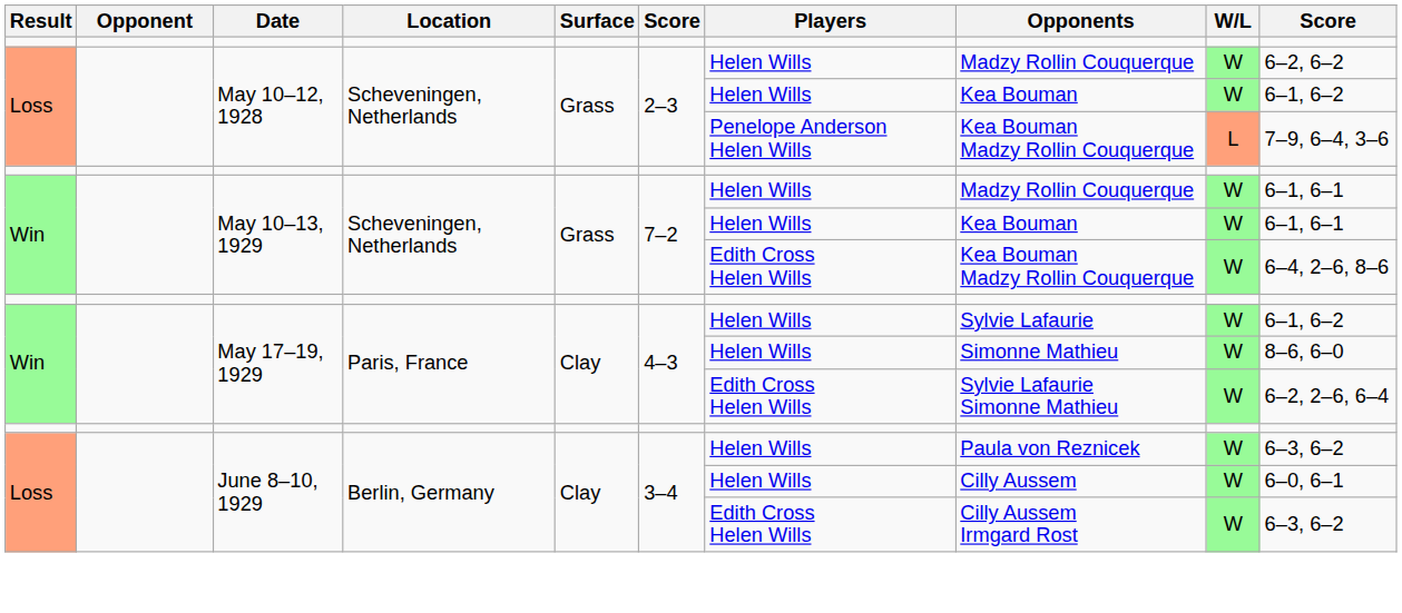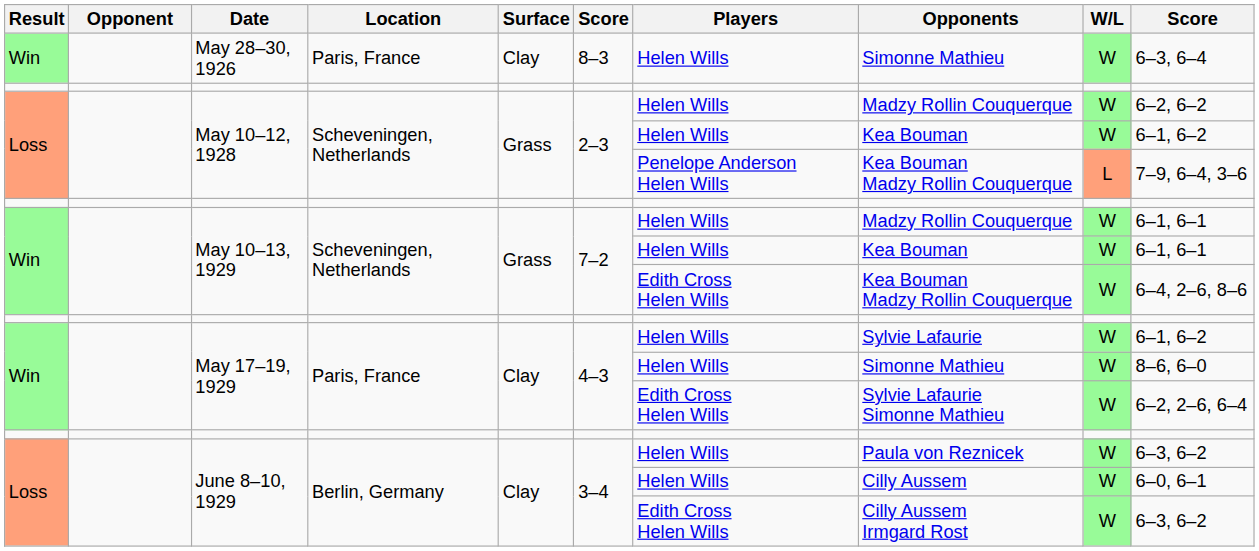+ row: Win | May 28–30, 1926 | Paris, France | Clay | 8–3 | Helen Wills | Simonne Mathieu | W | 6–3, 6–4
